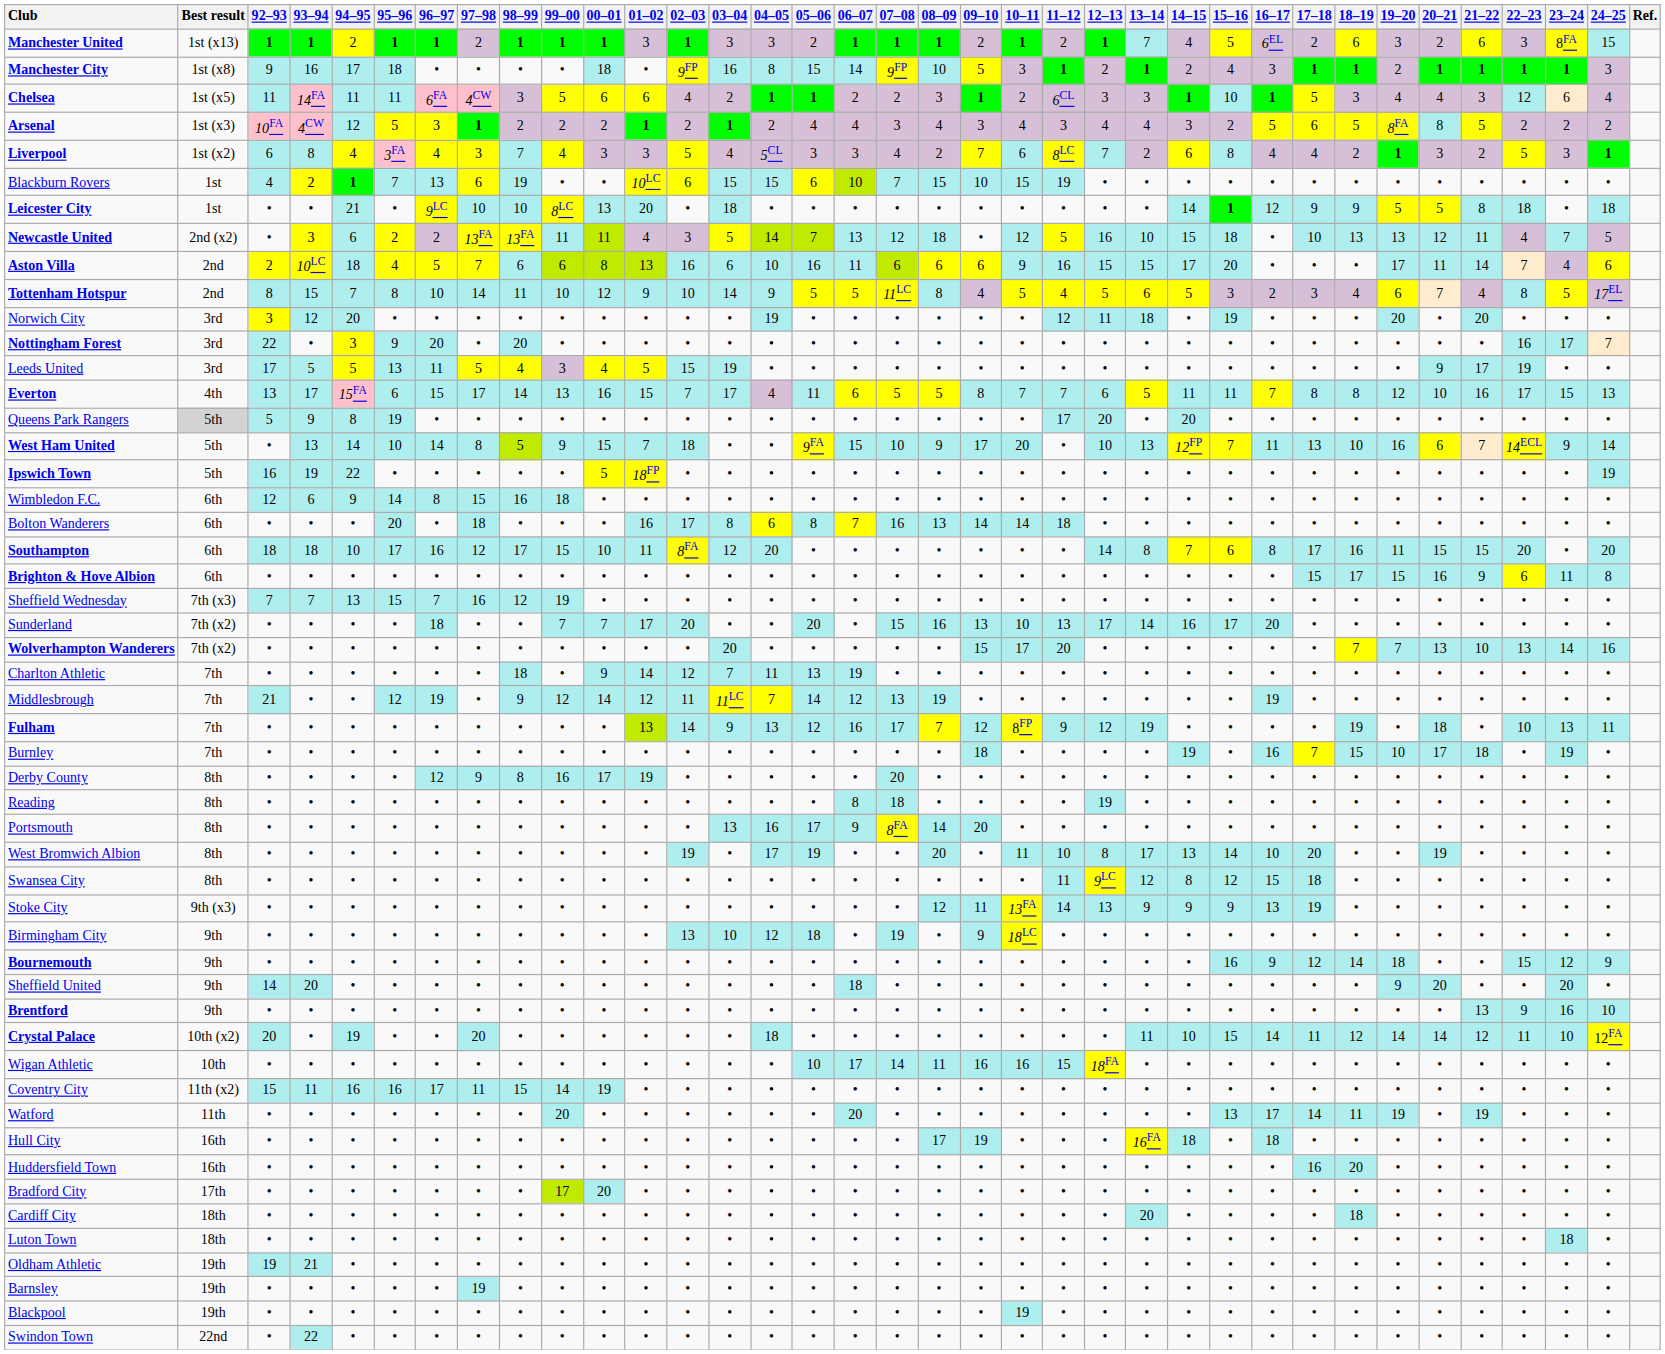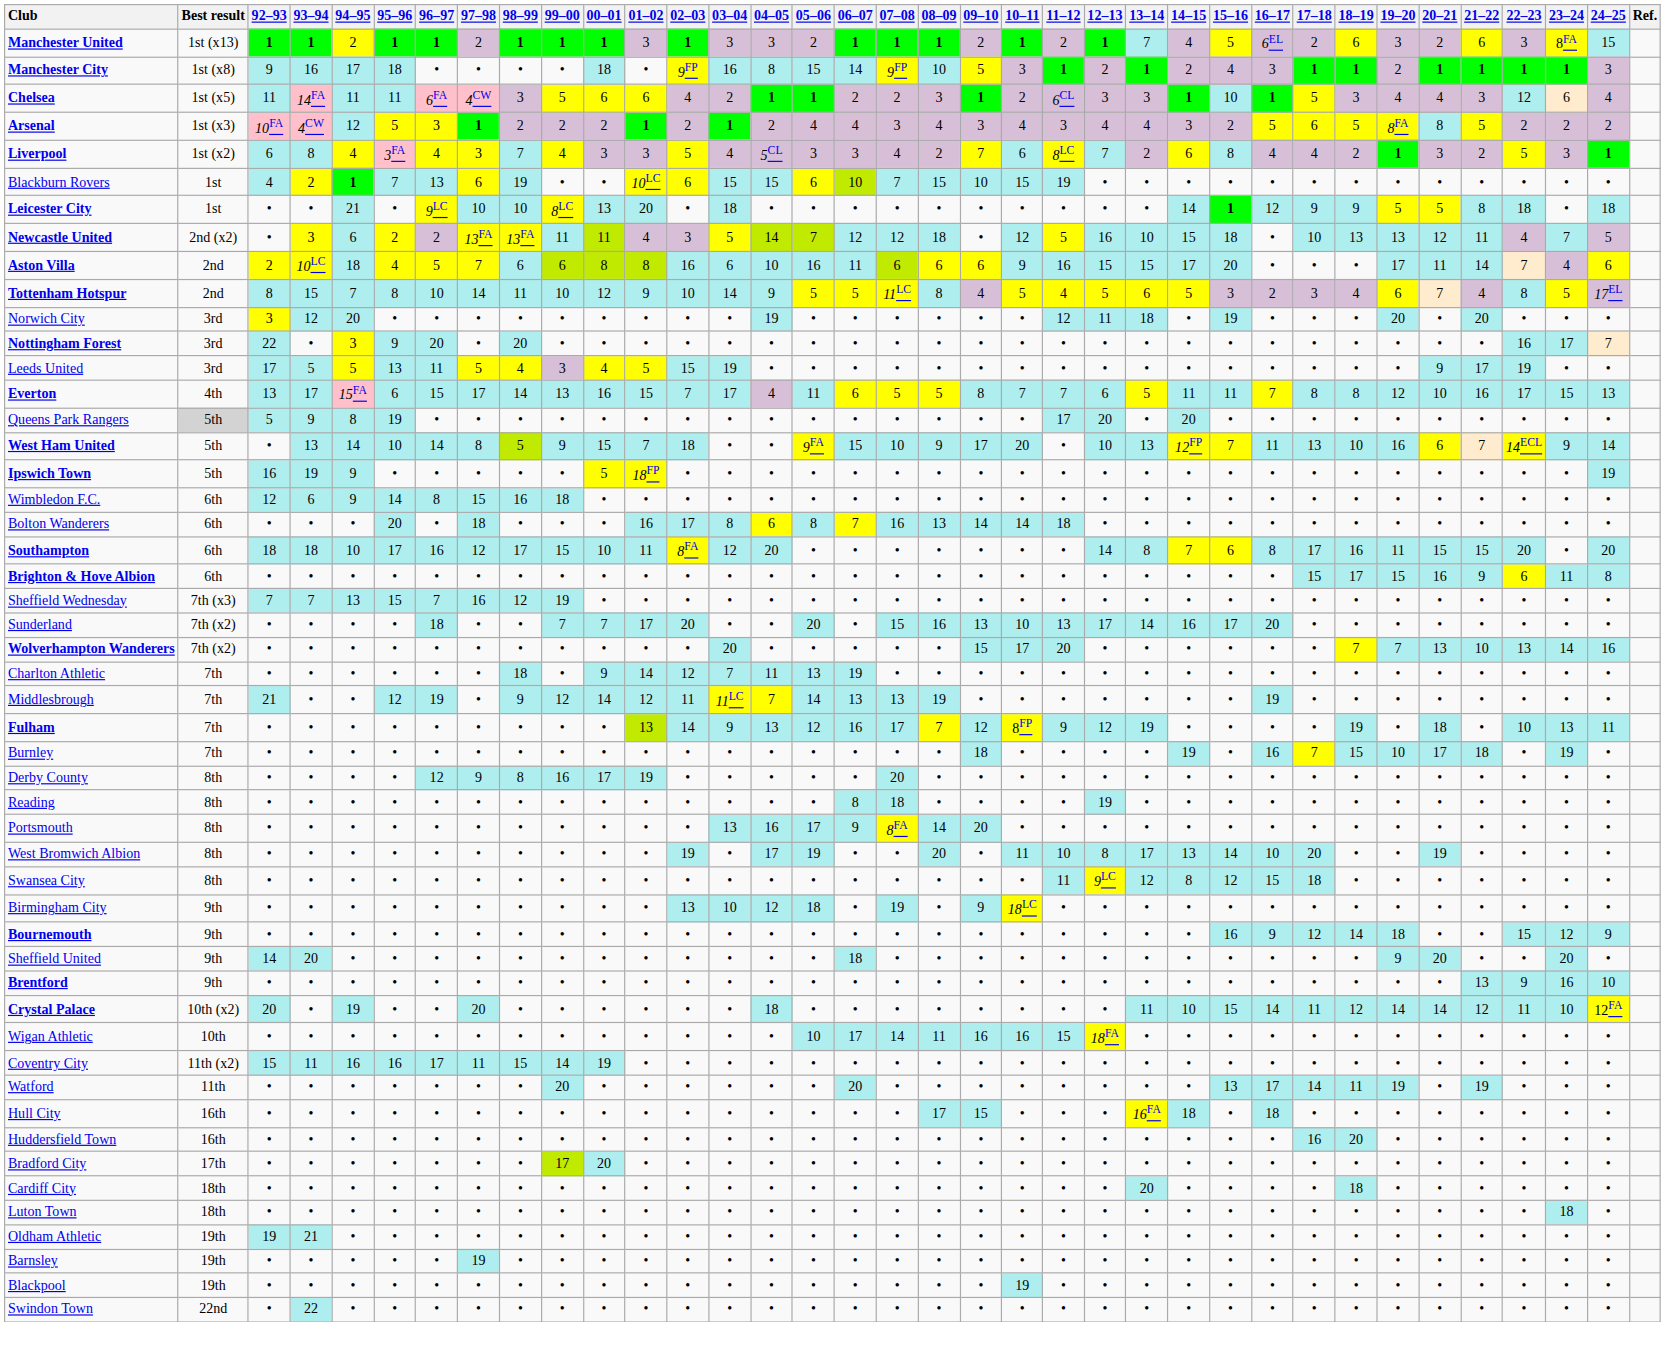Newcastle United | 06–07: 13 -> 12
Aston Villa | 01–02: 13 -> 8
Ipswich Town | 94–95: 22 -> 9
Middlesbrough | 06–07: 12 -> 13
- row: Stoke City | 9th (x3) | • | • | • | • | • | • | • | • | • | • | • | • | • | • | • | • | 12 | 11 | 13FA | 14 | 13 | 9 | 9 | 9 | 13 | 19 | • | • | • | • | • | • | •
Hull City | 09–10: 19 -> 15
